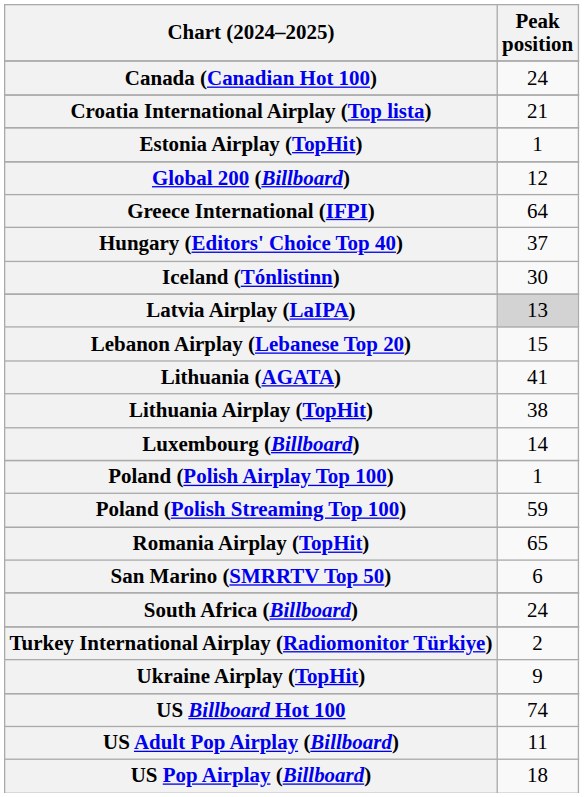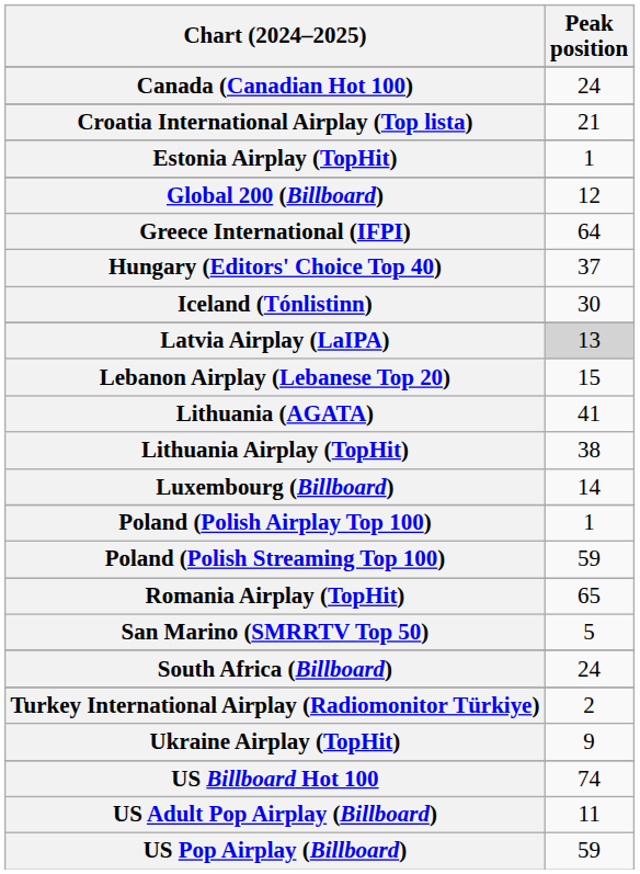San Marino (SMRRTV Top 50) | Peak position: 6 -> 5
US Pop Airplay (Billboard) | Peak position: 18 -> 59
